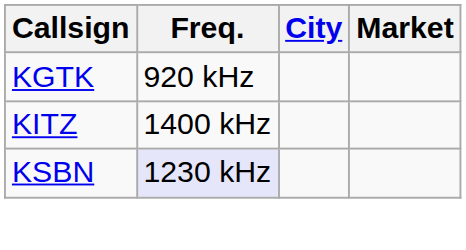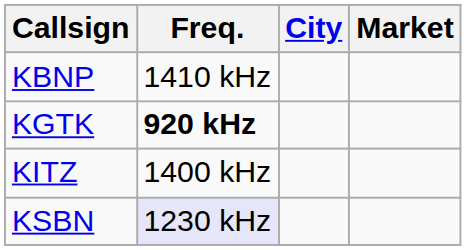+ row: KBNP | 1410 kHz
KGTK | Freq.: normal -> bold
